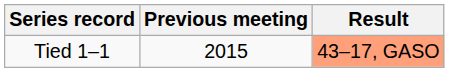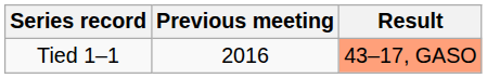Tied 1–1 | Previous meeting: 2015 -> 2016
